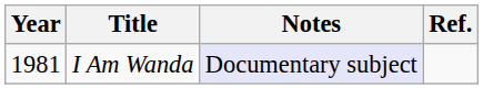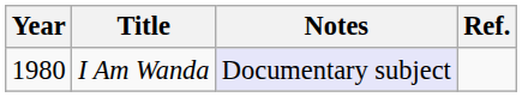I Am Wanda | Year: 1981 -> 1980
